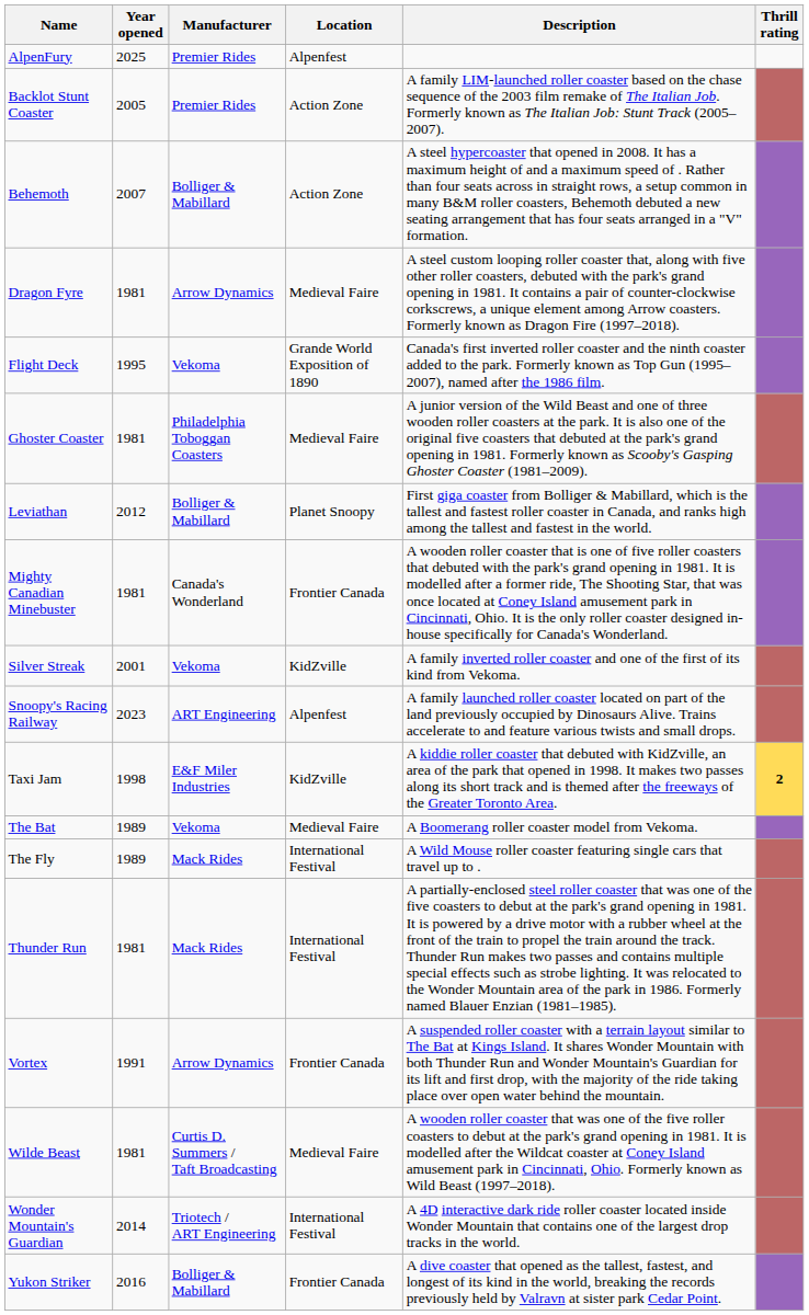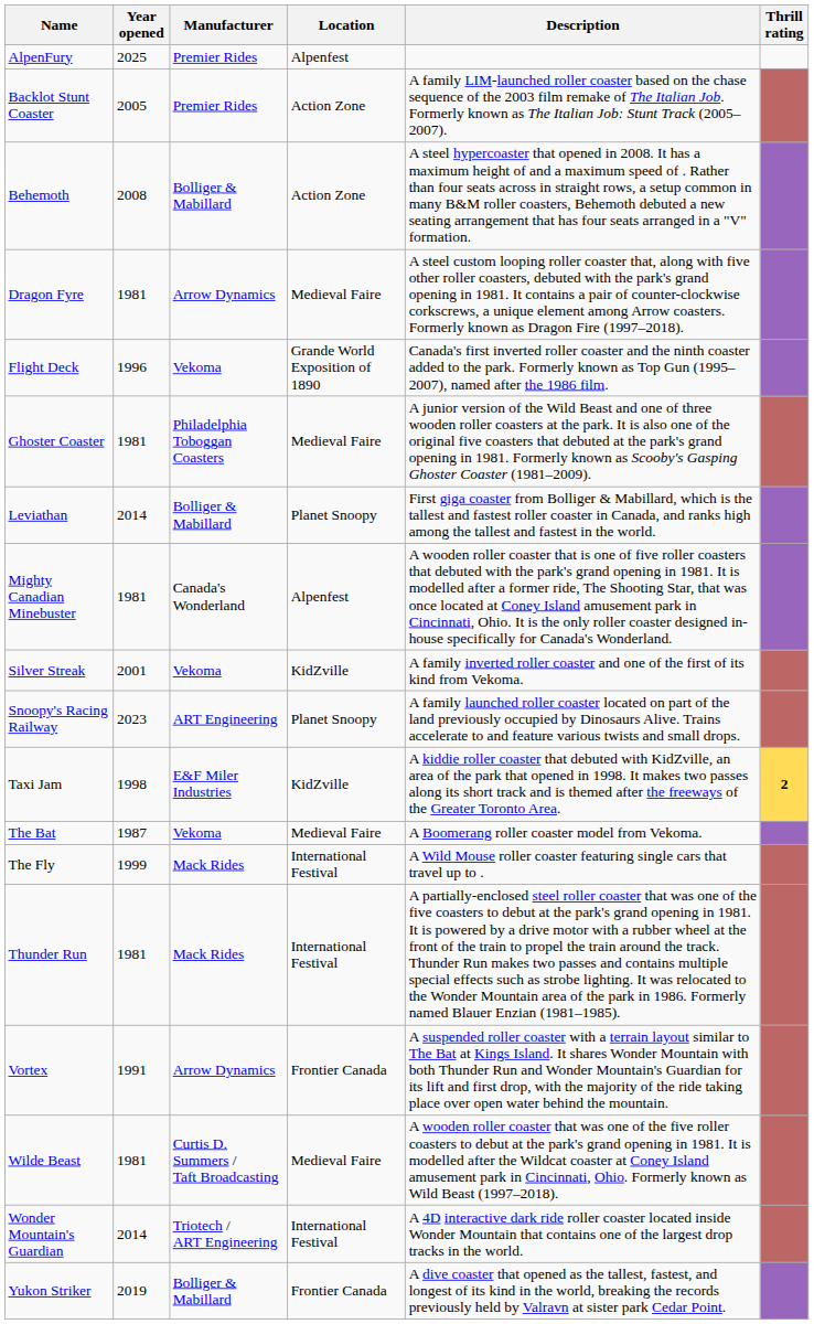Behemoth | Year opened: 2007 -> 2008
Flight Deck | Year opened: 1995 -> 1996
Leviathan | Year opened: 2012 -> 2014
Mighty Canadian Minebuster | Location: Frontier Canada -> Alpenfest
Snoopy's Racing Railway | Location: Alpenfest -> Planet Snoopy
The Bat | Year opened: 1989 -> 1987
The Fly | Year opened: 1989 -> 1999
Yukon Striker | Year opened: 2016 -> 2019
